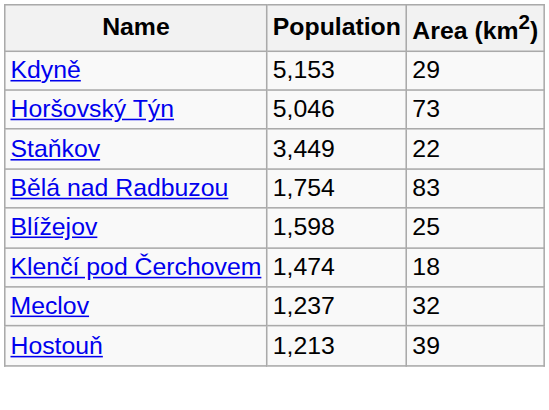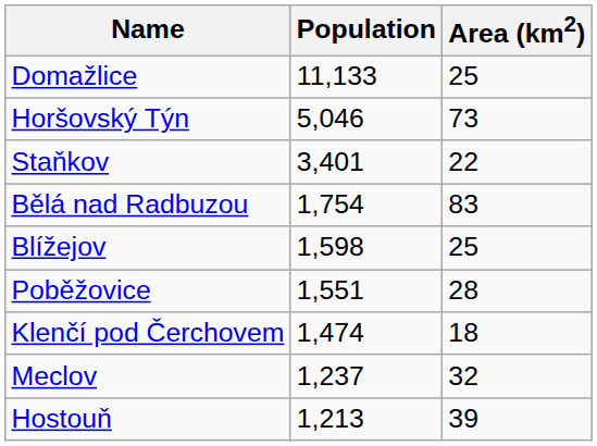+ row: Domažlice | 11,133 | 25
- row: Kdyně | 5,153 | 29
Staňkov | Population: 3,449 -> 3,401
+ row: Poběžovice | 1,551 | 28
